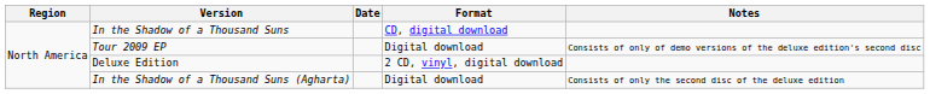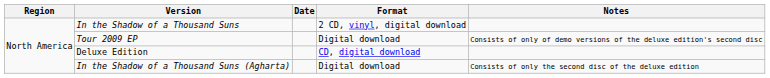In the Shadow of a Thousand Suns | Format: CD, digital download -> 2 CD, vinyl, digital download
Deluxe Edition | Format: 2 CD, vinyl, digital download -> CD, digital download
